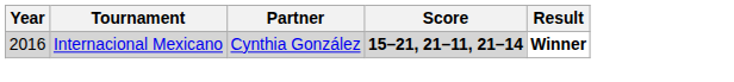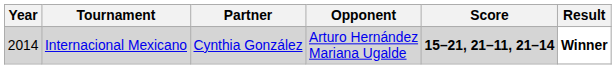+ column: Opponent | Arturo Hernández Mariana Ugalde
Internacional Mexicano | Year: 2016 -> 2014
